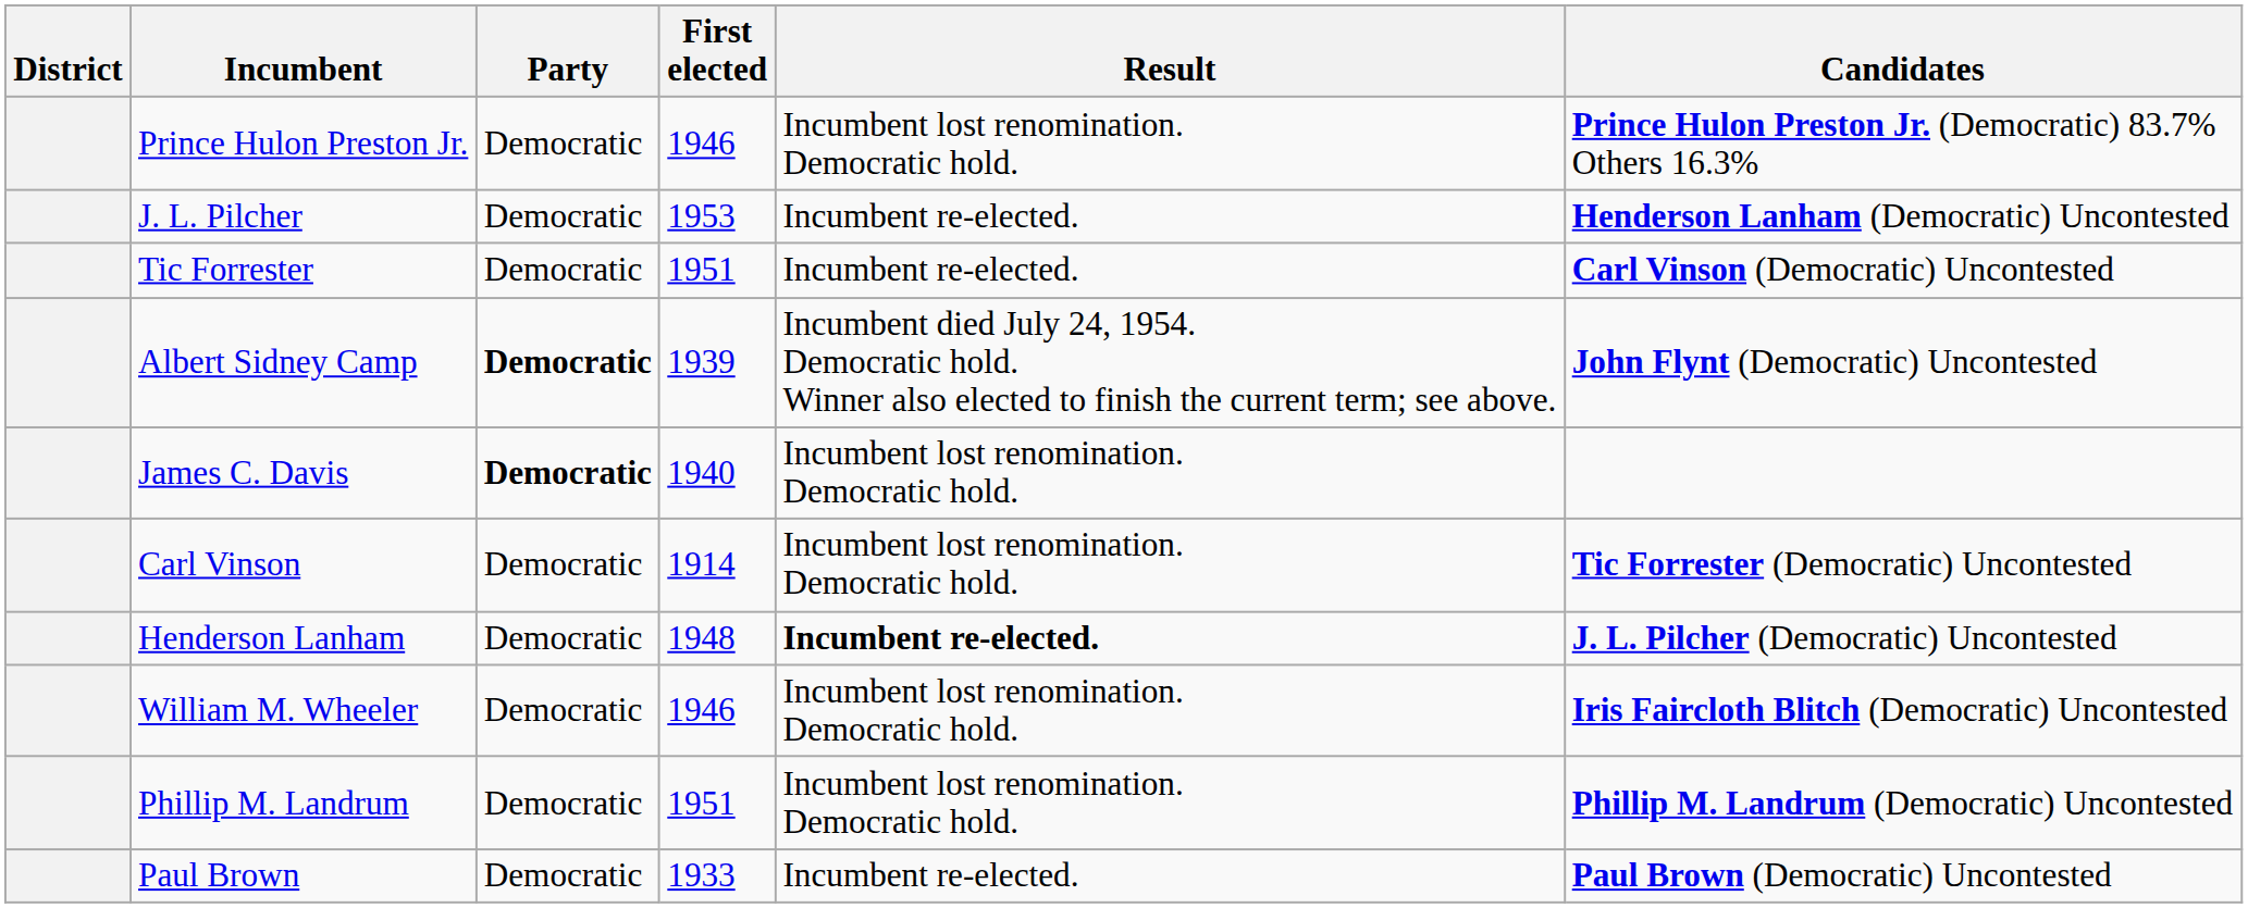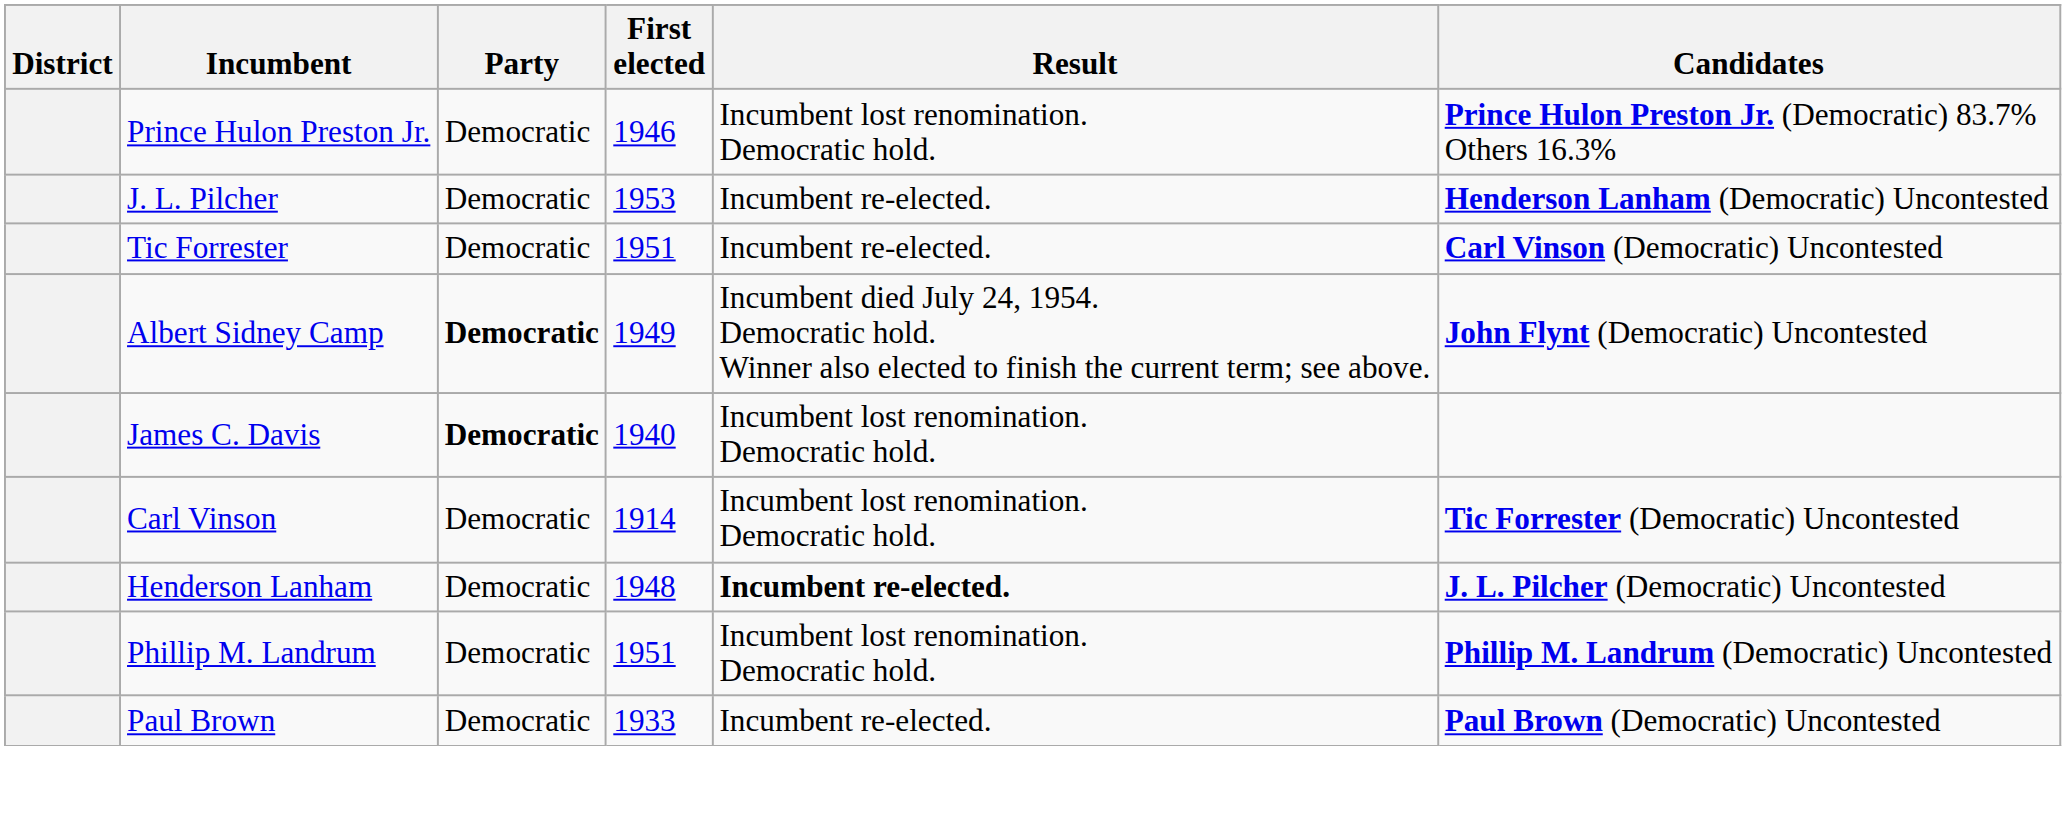Albert Sidney Camp | First elected: 1939 -> 1949
- row: William M. Wheeler | Democratic | 1946 | Incumbent lost renomination. Democratic hold. | Iris Faircloth Blitch (Democratic) Uncontested
